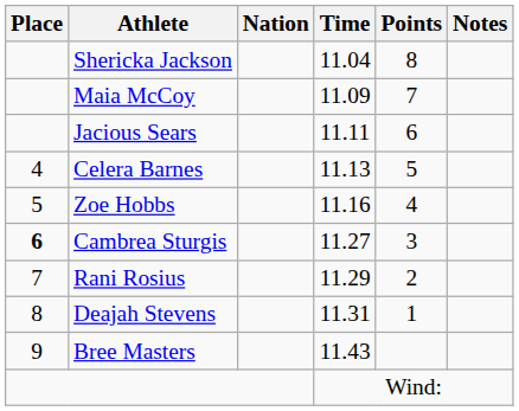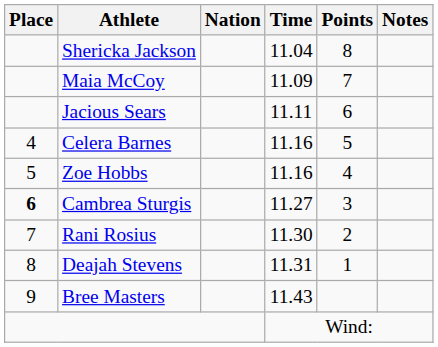Celera Barnes | Time: 11.13 -> 11.16
Rani Rosius | Time: 11.29 -> 11.30
